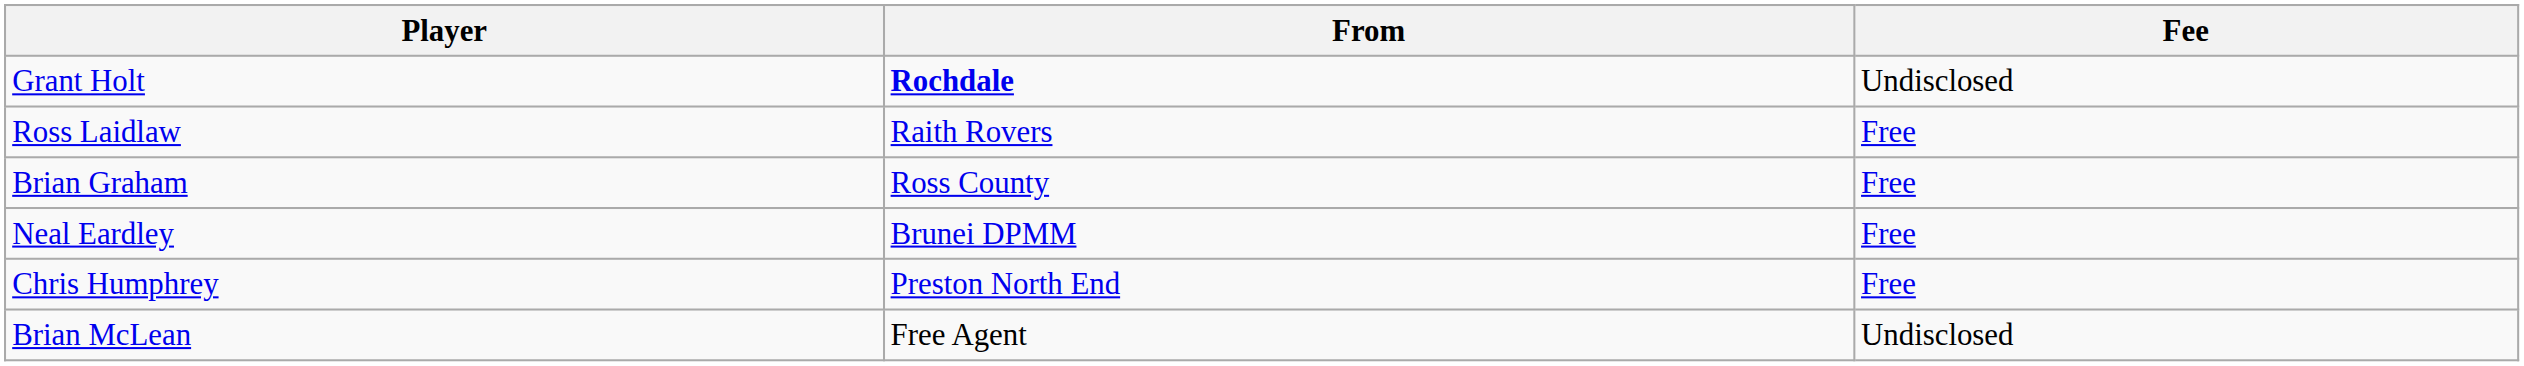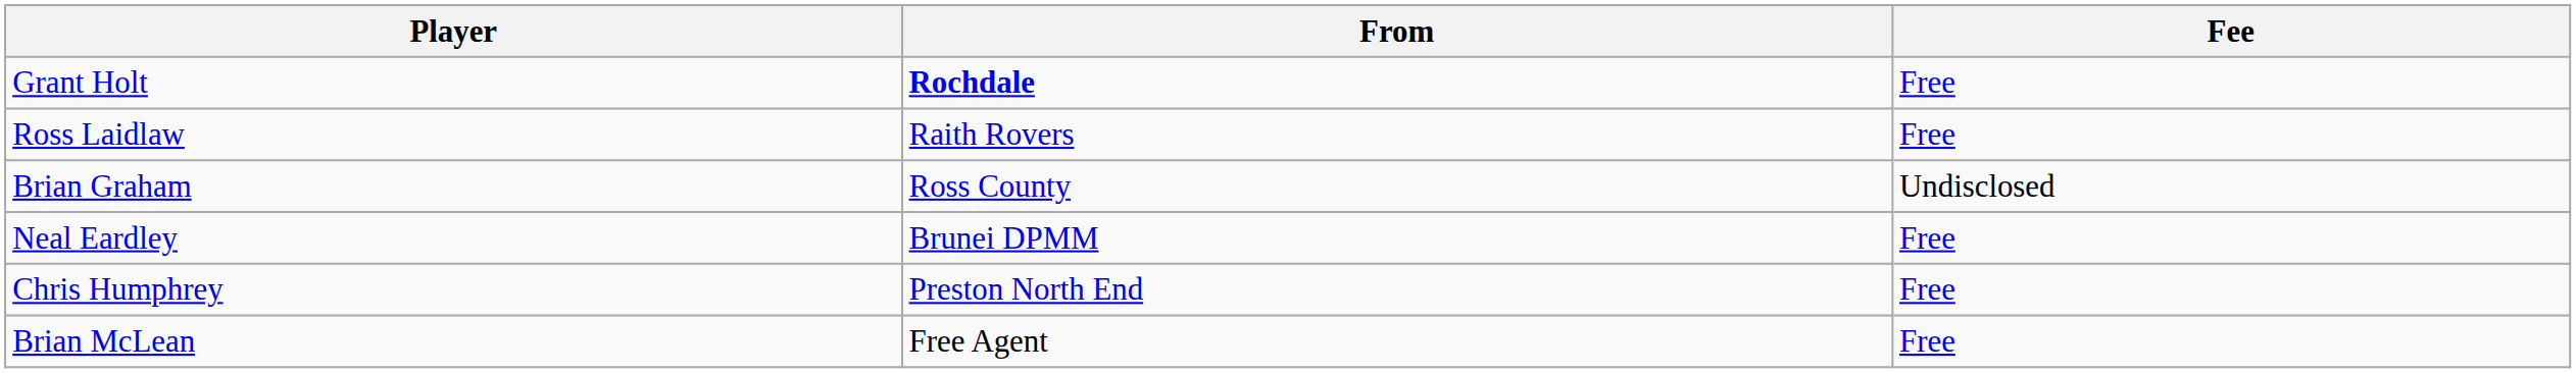Grant Holt | Fee: Undisclosed -> Free
Brian Graham | Fee: Free -> Undisclosed
Brian McLean | Fee: Undisclosed -> Free
